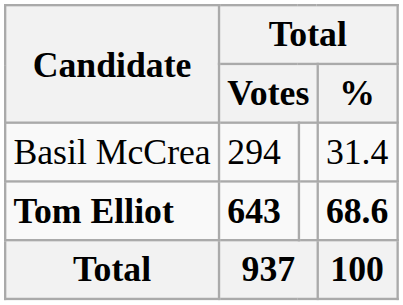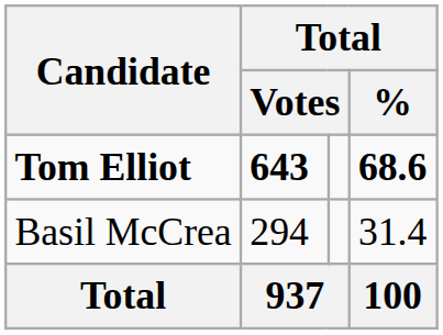rows swapped: Tom Elliot <-> Basil McCrea
